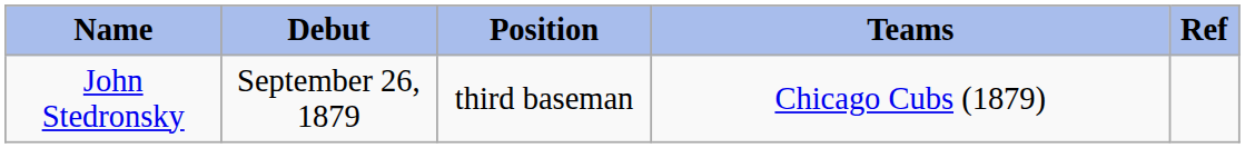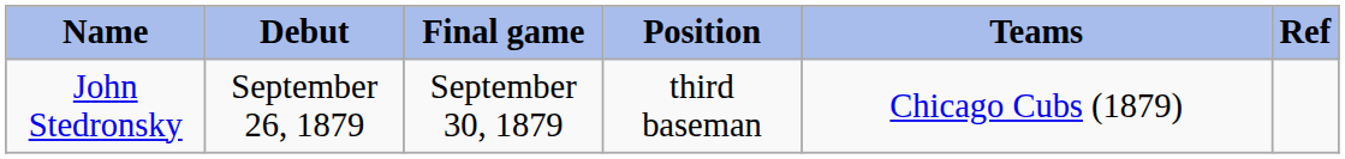+ column: Final game | September 30, 1879
